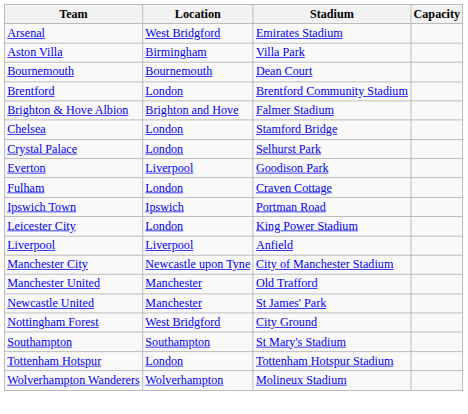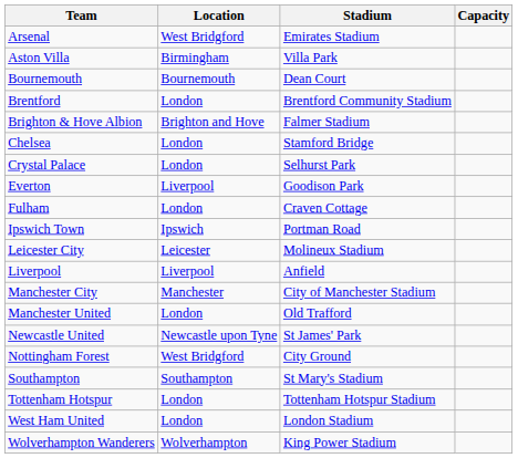Leicester City | Location: London -> Leicester
Leicester City | Stadium: King Power Stadium -> Molineux Stadium
Manchester City | Location: Newcastle upon Tyne -> Manchester
Manchester United | Location: Manchester -> London
Newcastle United | Location: Manchester -> Newcastle upon Tyne
+ row: West Ham United | London | London Stadium
Wolverhampton Wanderers | Stadium: Molineux Stadium -> King Power Stadium
